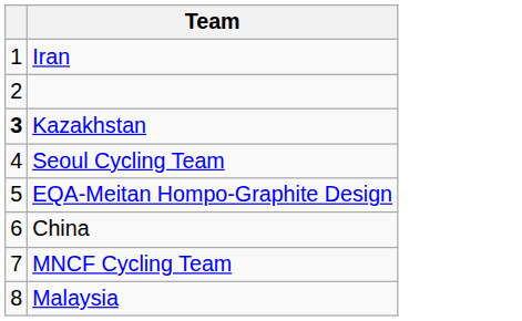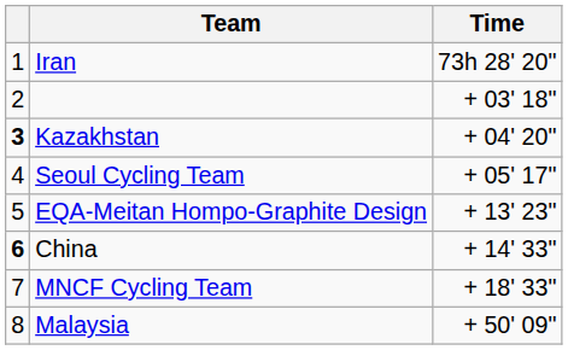+ column: Time | 73h 28' 20" | + 03' 18" | + 04' 20" | + 05' 17" | + 13' 23" | + 14' 33" | + 18' 33" | + 50' 09"
China | column 1: normal -> bold
